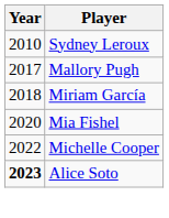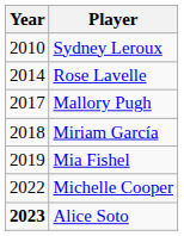+ row: 2014 | Rose Lavelle
Mia Fishel | Year: 2020 -> 2019
